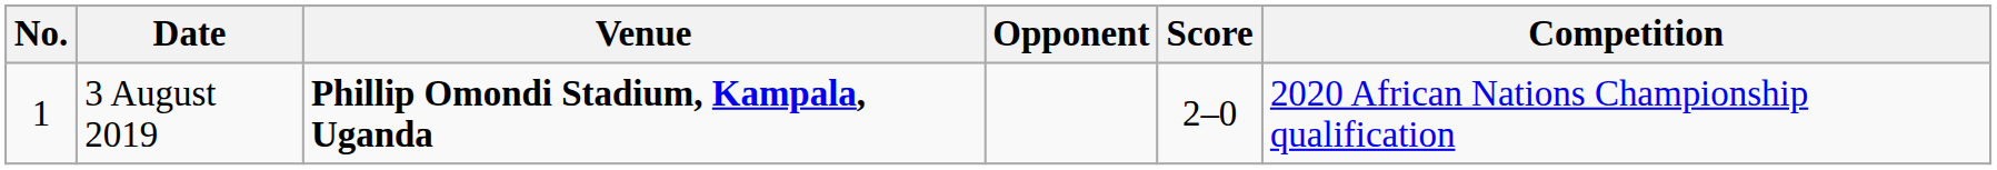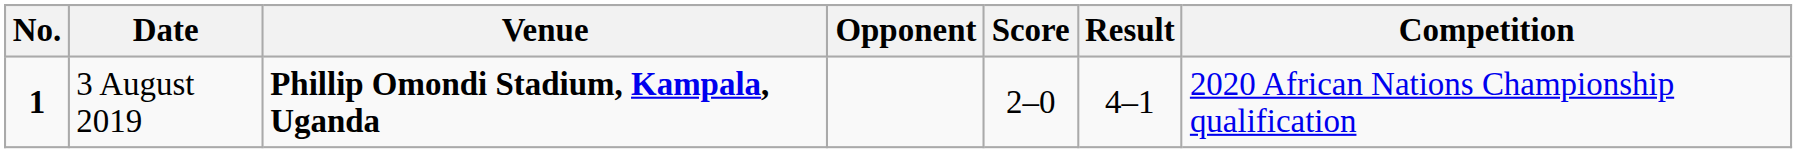+ column: Result | 4–1
3 August 2019 | No.: normal -> bold
